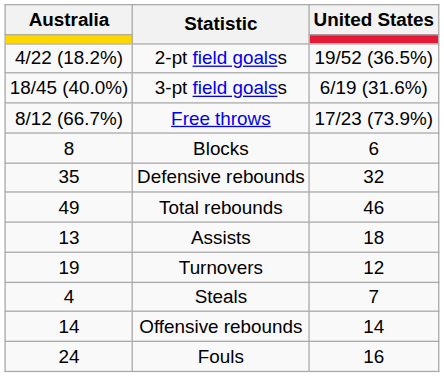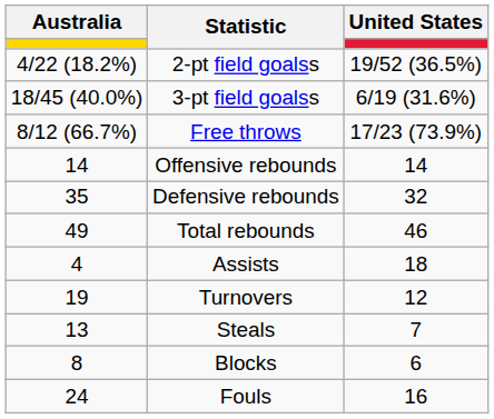rows swapped: Offensive rebounds <-> Blocks
Assists | Australia: 13 -> 4
Steals | Australia: 4 -> 13
